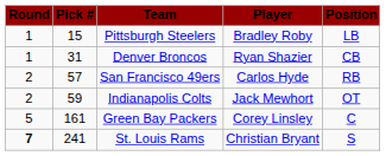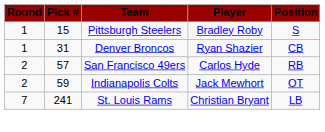Pittsburgh Steelers | Position: LB -> S
- row: 5 | 161 | Green Bay Packers | Corey Linsley | C
St. Louis Rams | Round: bold -> normal
St. Louis Rams | Position: S -> LB
